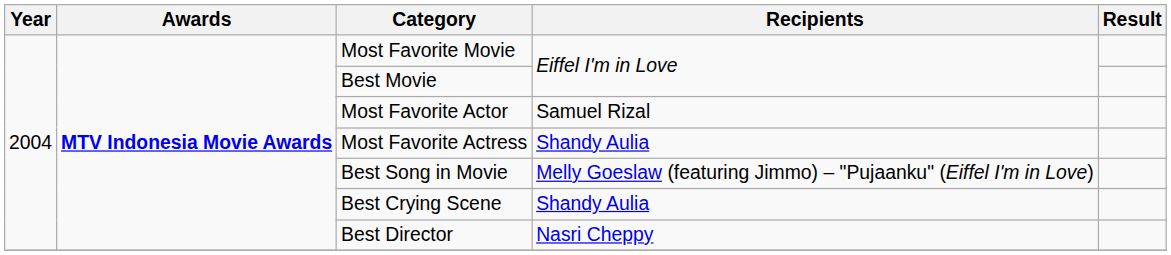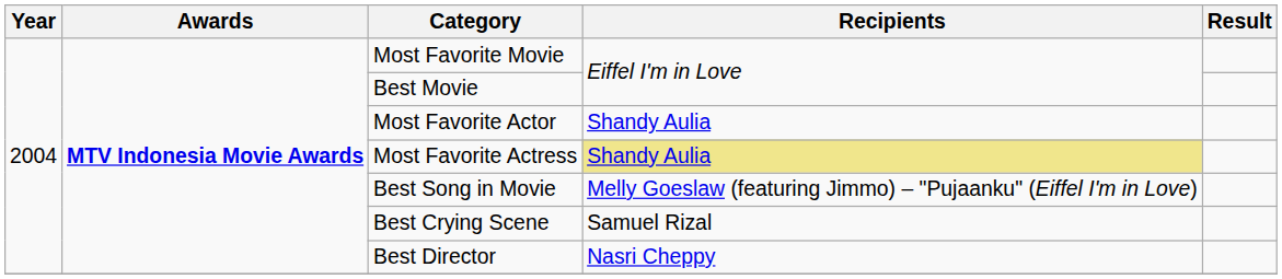Most Favorite Actor | Recipients: Samuel Rizal -> Shandy Aulia
Most Favorite Actress | Recipients: no background -> khaki background
Best Crying Scene | Recipients: Shandy Aulia -> Samuel Rizal
